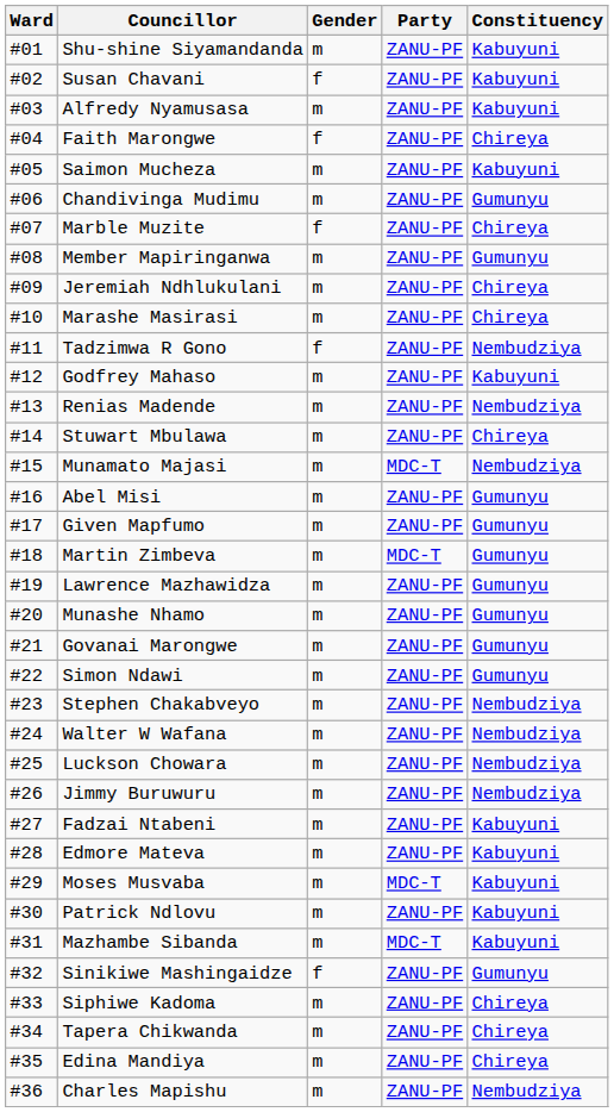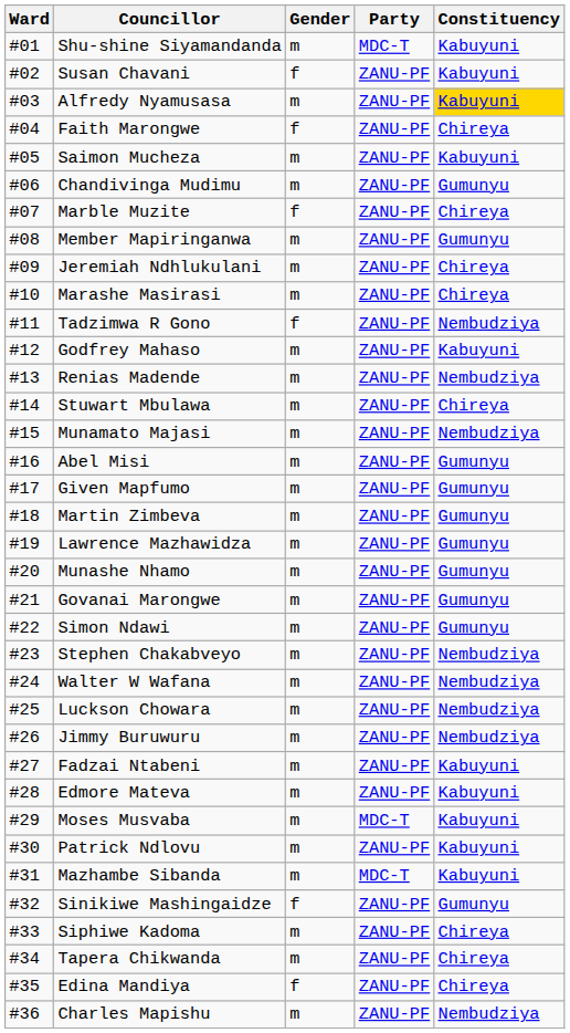Shu-shine Siyamandanda | Party: ZANU-PF -> MDC-T
Alfredy Nyamusasa | Constituency: no background -> gold background
Munamato Majasi | Party: MDC-T -> ZANU-PF
Martin Zimbeva | Party: MDC-T -> ZANU-PF
Edina Mandiya | Gender: m -> f
